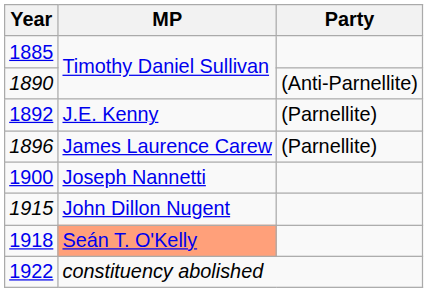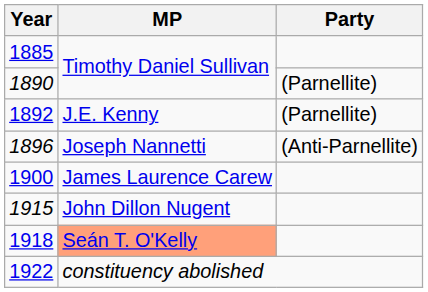1890 | column 3: (Anti-Parnellite) -> (Parnellite)
1896 | MP: James Laurence Carew -> Joseph Nannetti
1896 | column 3: (Parnellite) -> (Anti-Parnellite)
1900 | MP: Joseph Nannetti -> James Laurence Carew
